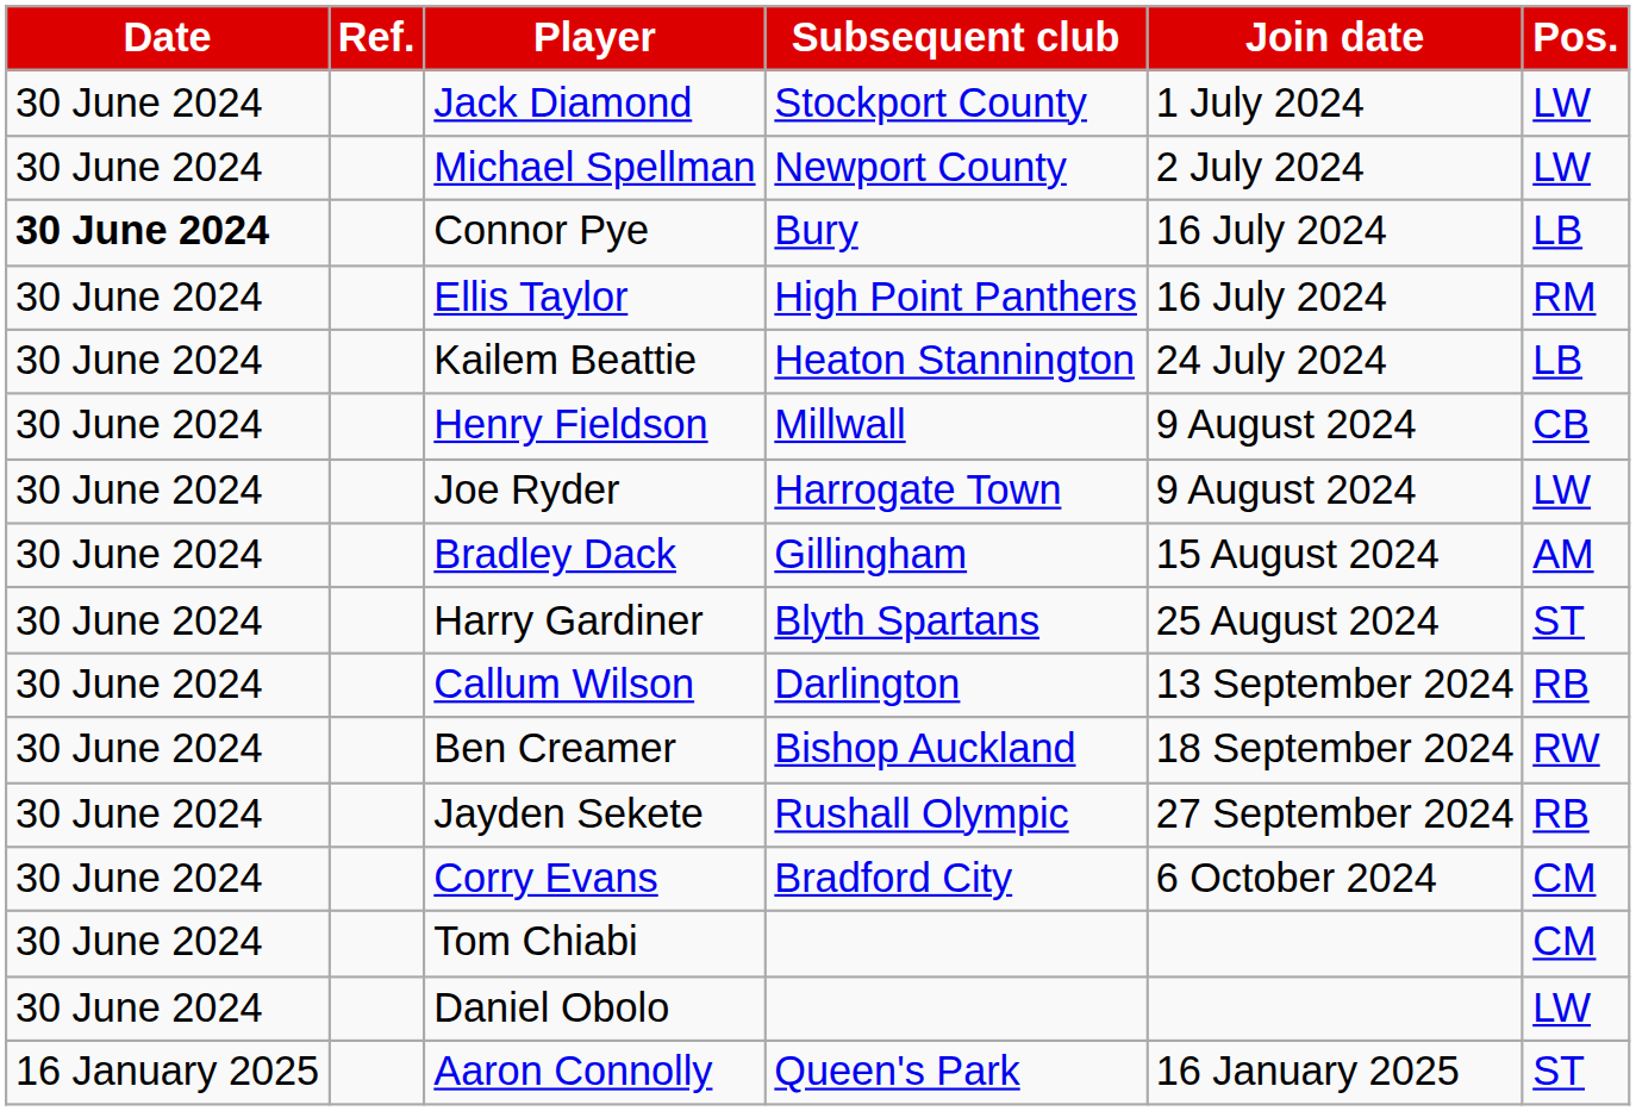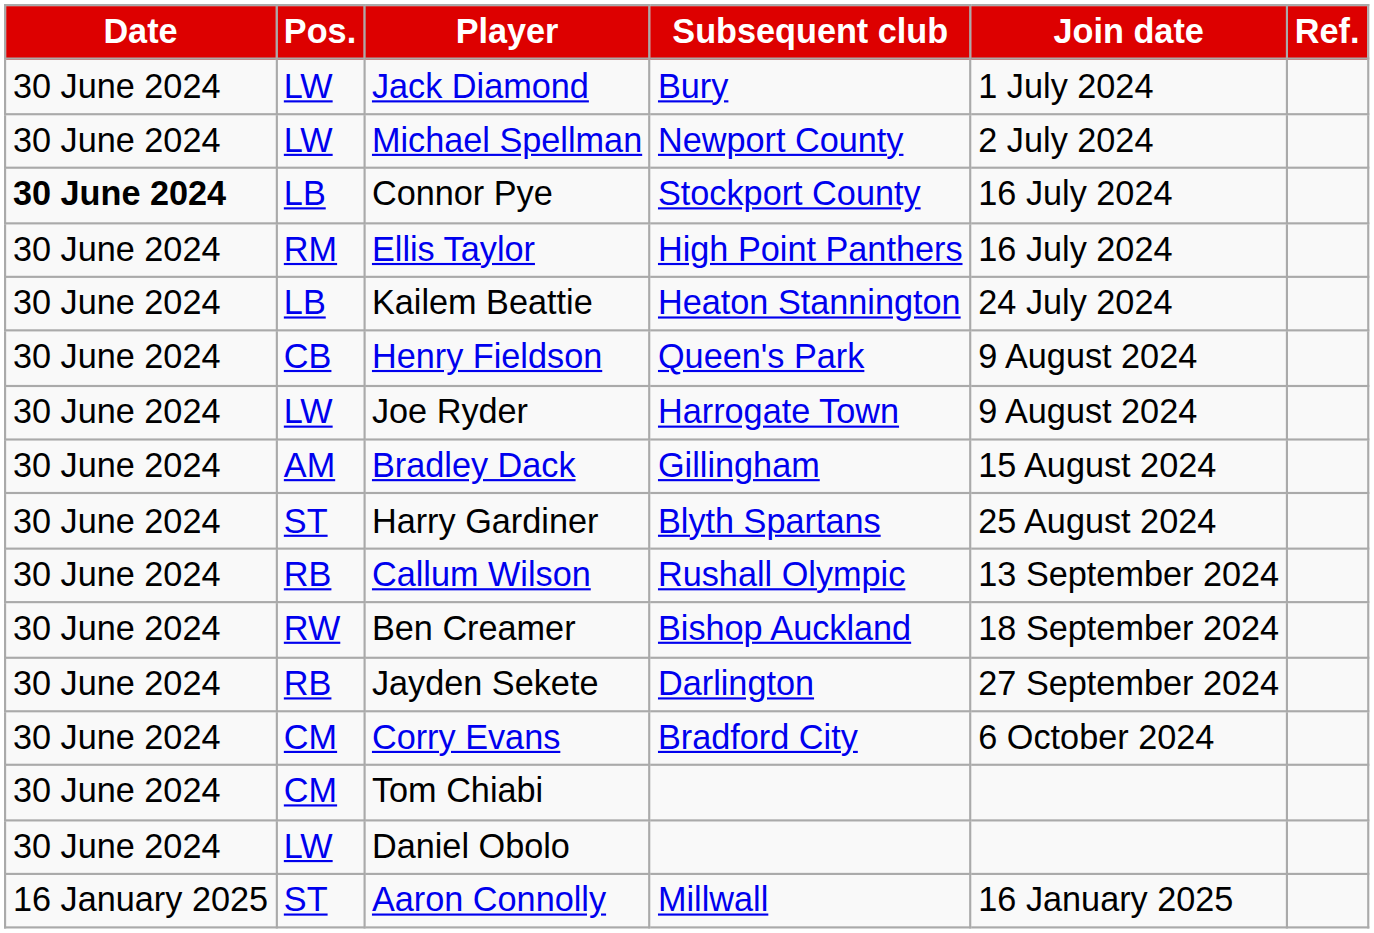columns swapped: Pos. <-> Ref.
Jack Diamond | Subsequent club: Stockport County -> Bury
Connor Pye | Subsequent club: Bury -> Stockport County
Henry Fieldson | Subsequent club: Millwall -> Queen's Park
Callum Wilson | Subsequent club: Darlington -> Rushall Olympic
Jayden Sekete | Subsequent club: Rushall Olympic -> Darlington
Aaron Connolly | Subsequent club: Queen's Park -> Millwall
